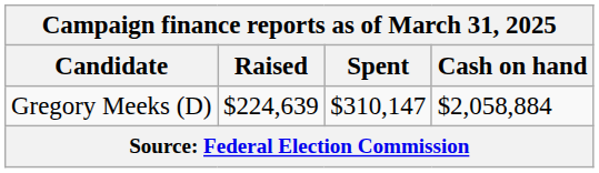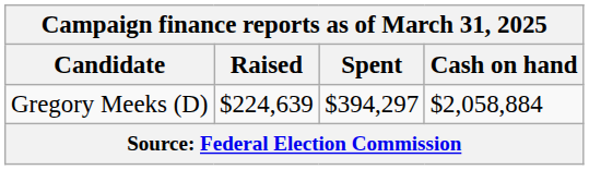Gregory Meeks (D) | Spent: $310,147 -> $394,297
